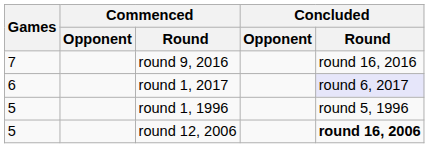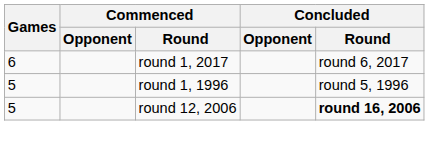- row: 7 | round 9, 2016 | round 16, 2016
round 1, 2017 | Concluded / Round: lavender background -> no background
